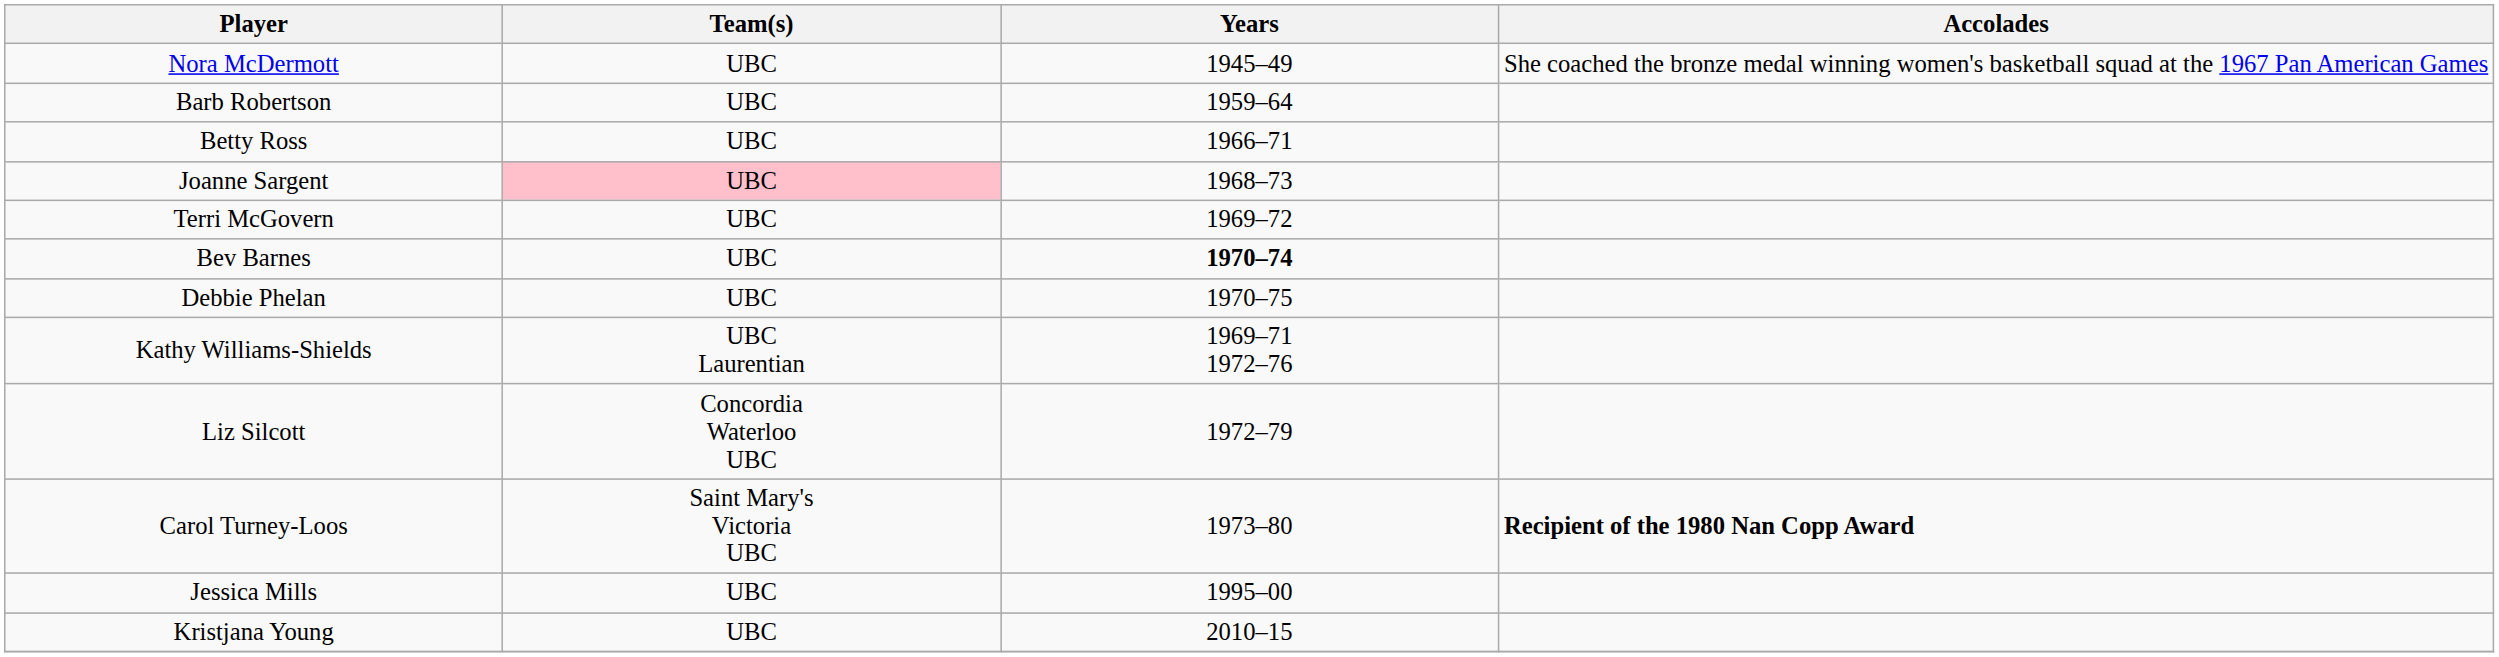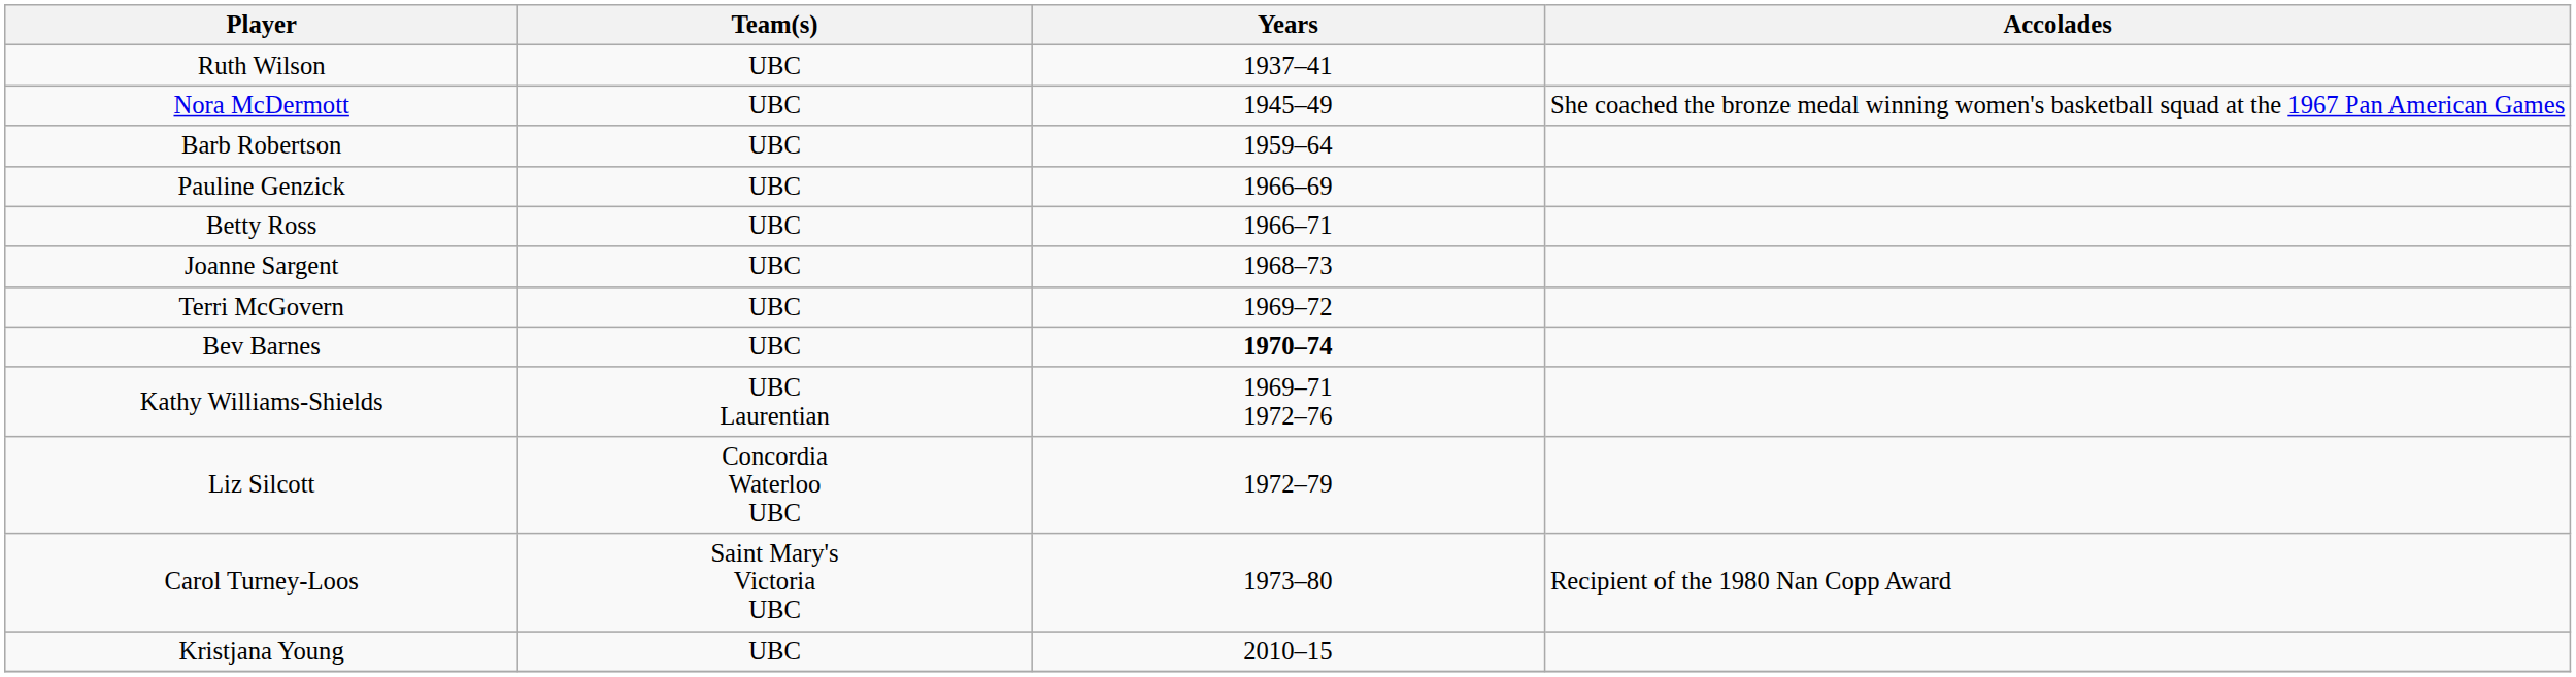+ row: Ruth Wilson | UBC | 1937–41
+ row: Pauline Genzick | UBC | 1966–69
Joanne Sargent | Team(s): pink background -> no background
- row: Debbie Phelan | UBC | 1970–75
Carol Turney-Loos | Accolades: bold -> normal
- row: Jessica Mills | UBC | 1995–00
